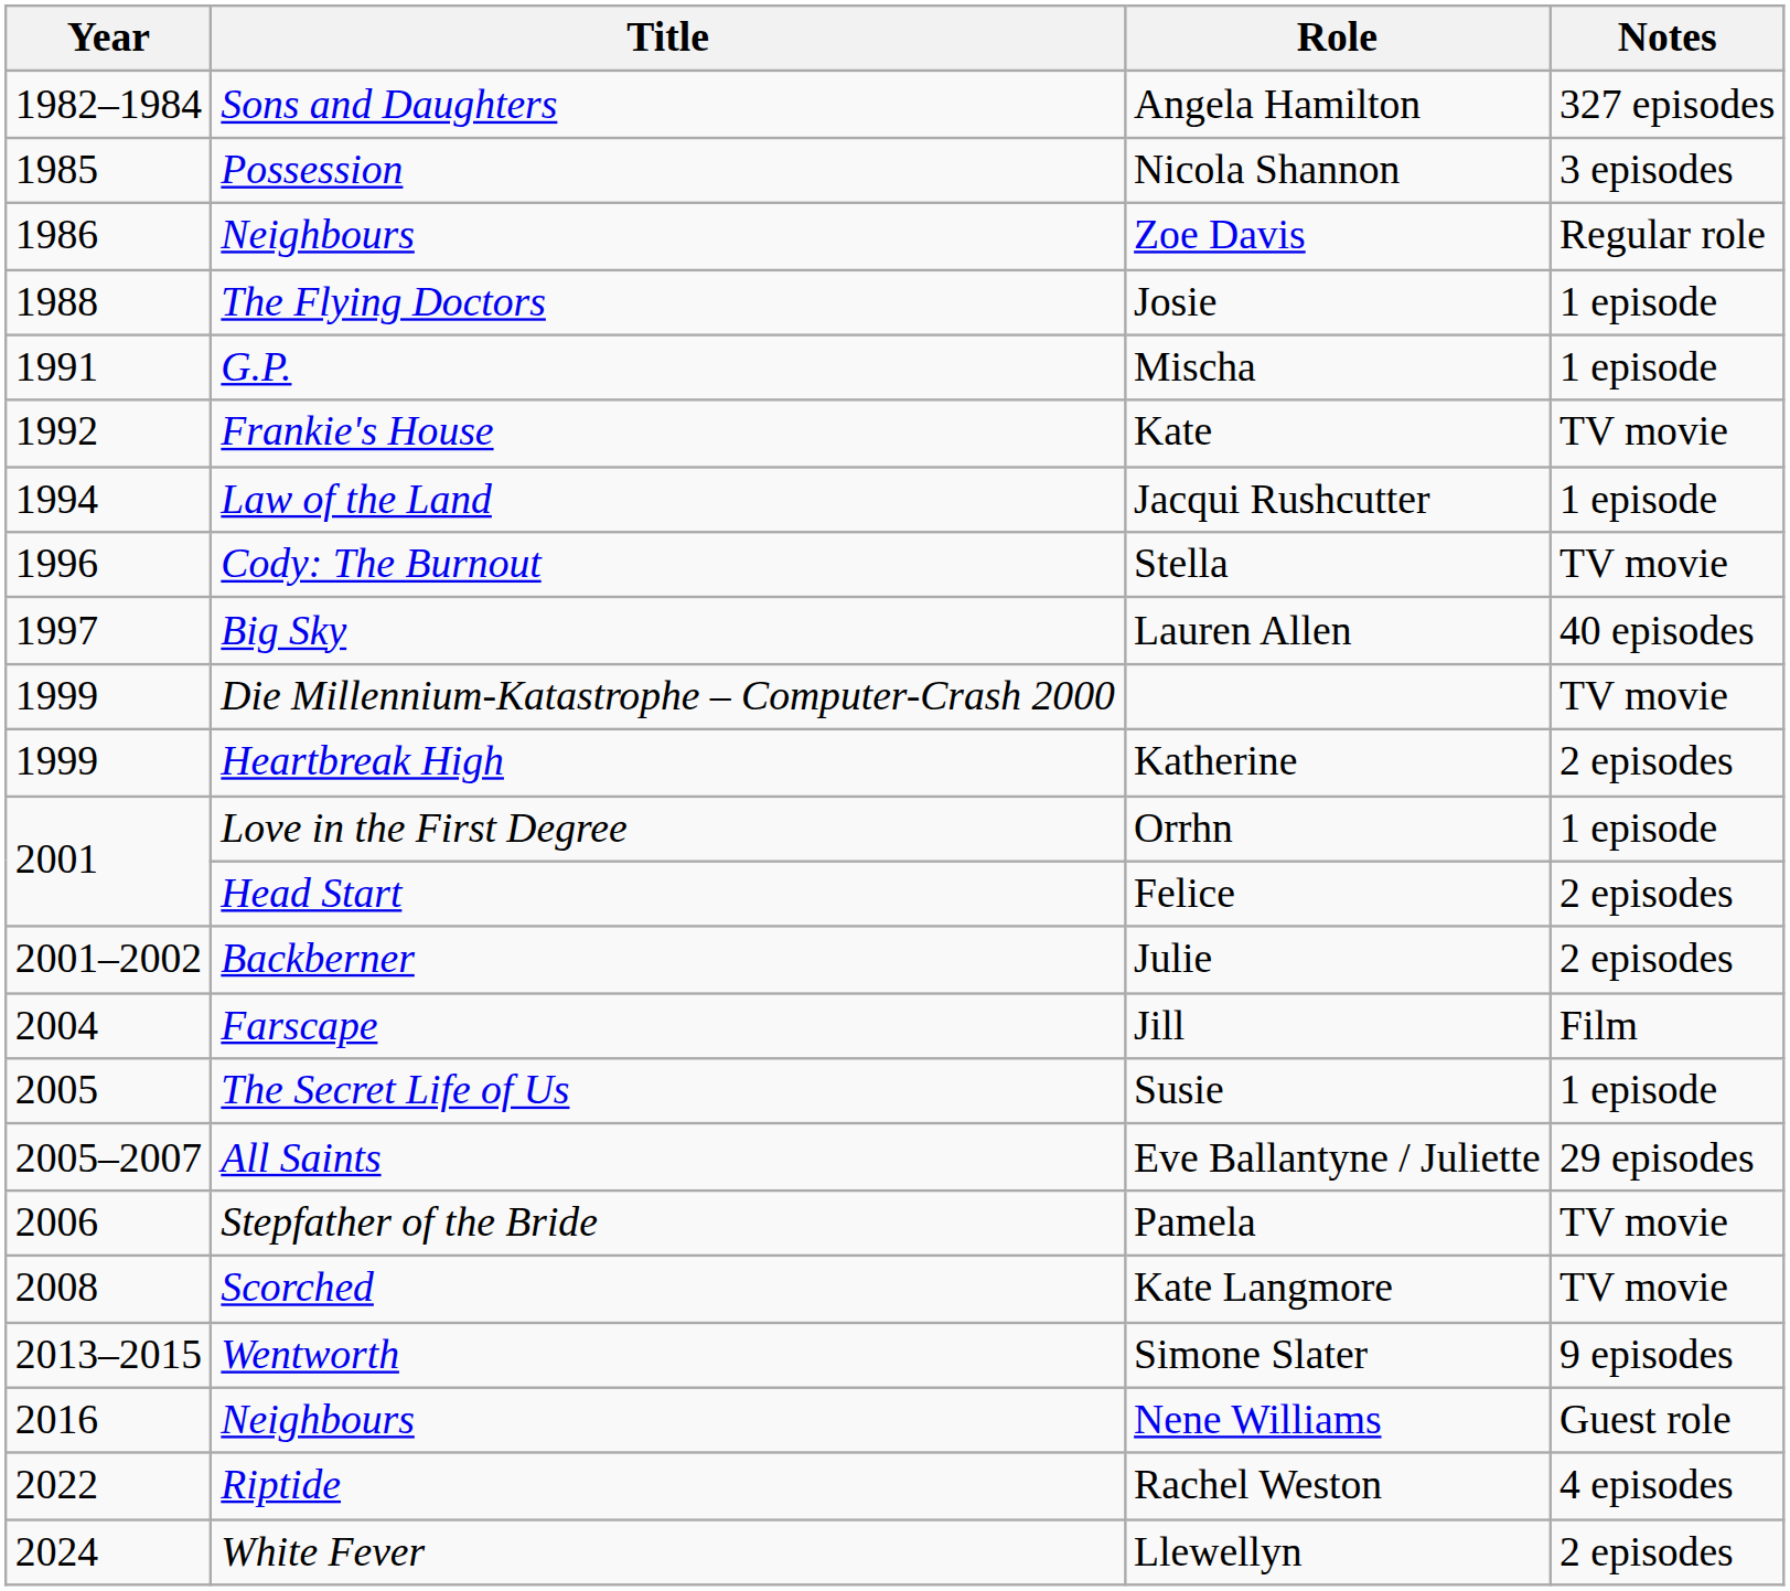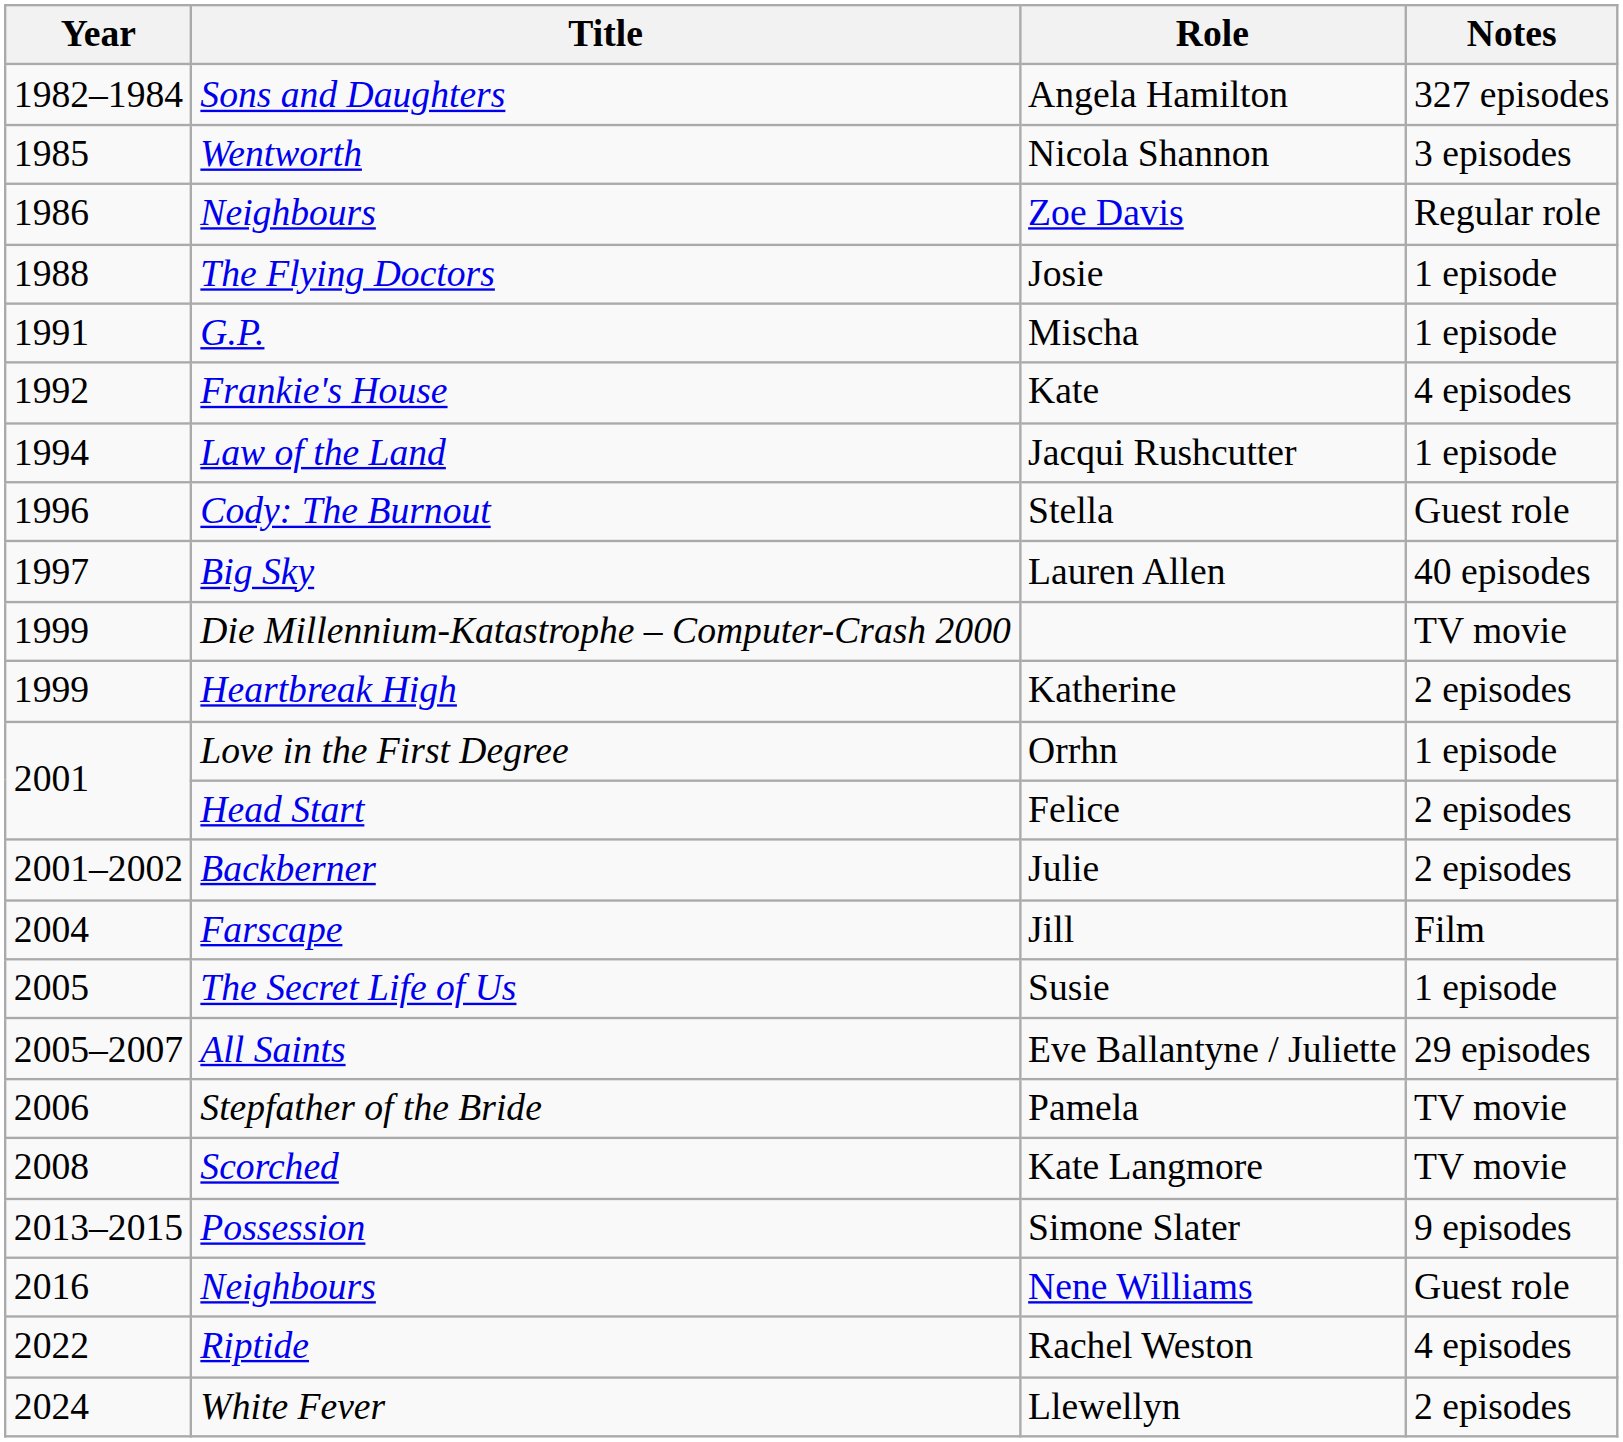Nicola Shannon | Title: Possession -> Wentworth
Kate | Notes: TV movie -> 4 episodes
Stella | Notes: TV movie -> Guest role
Simone Slater | Title: Wentworth -> Possession
